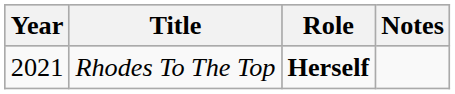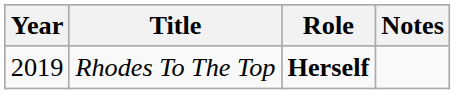Rhodes To The Top | Year: 2021 -> 2019
